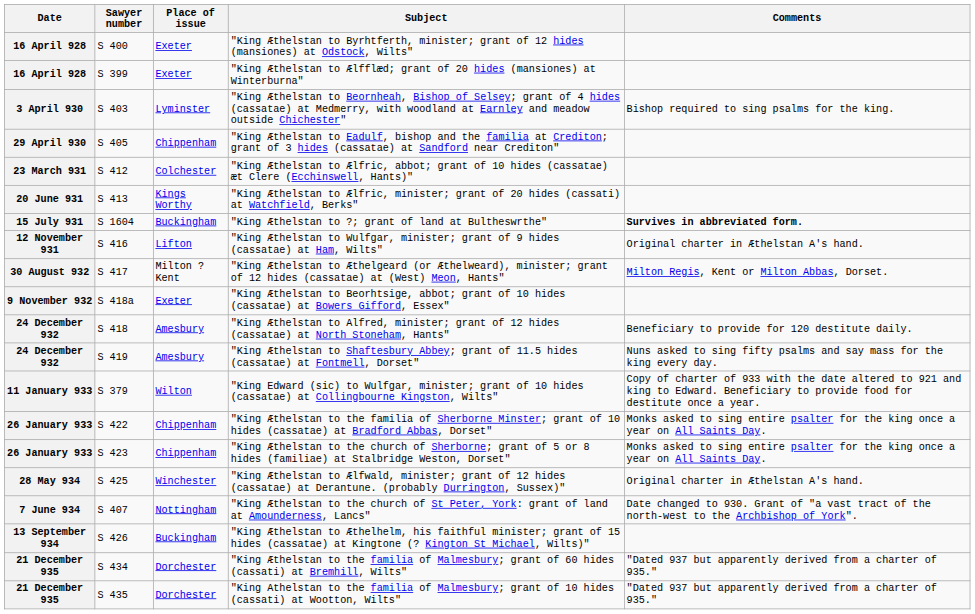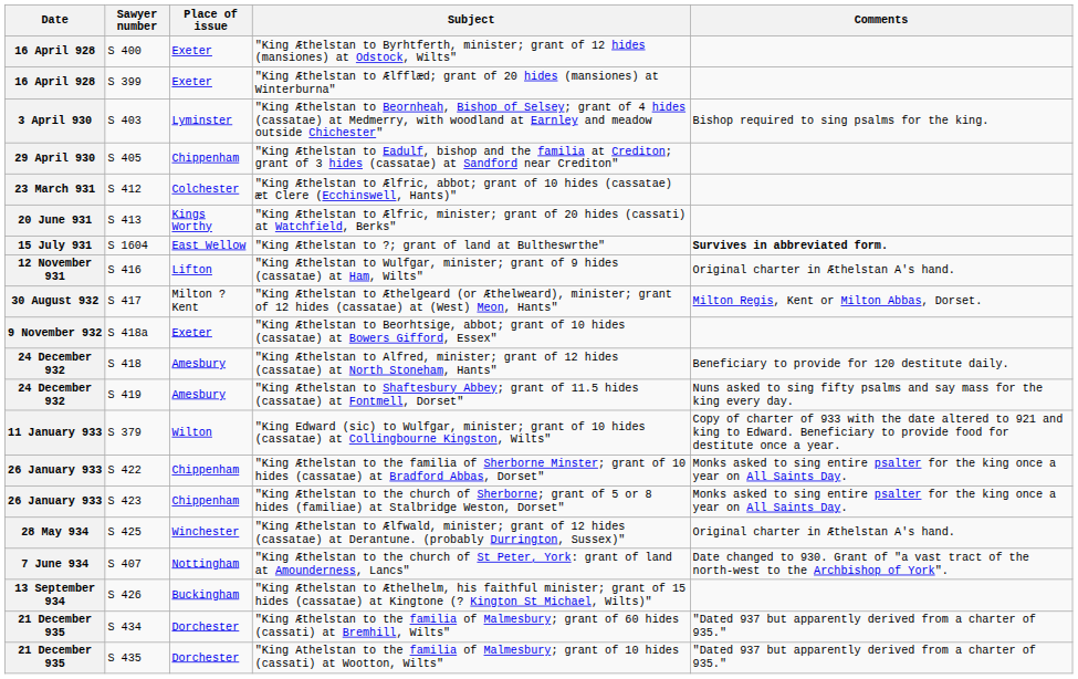"King Æthelstan to ?; grant of land at Bultheswrthe" | Place of issue: Buckingham -> East Wellow
